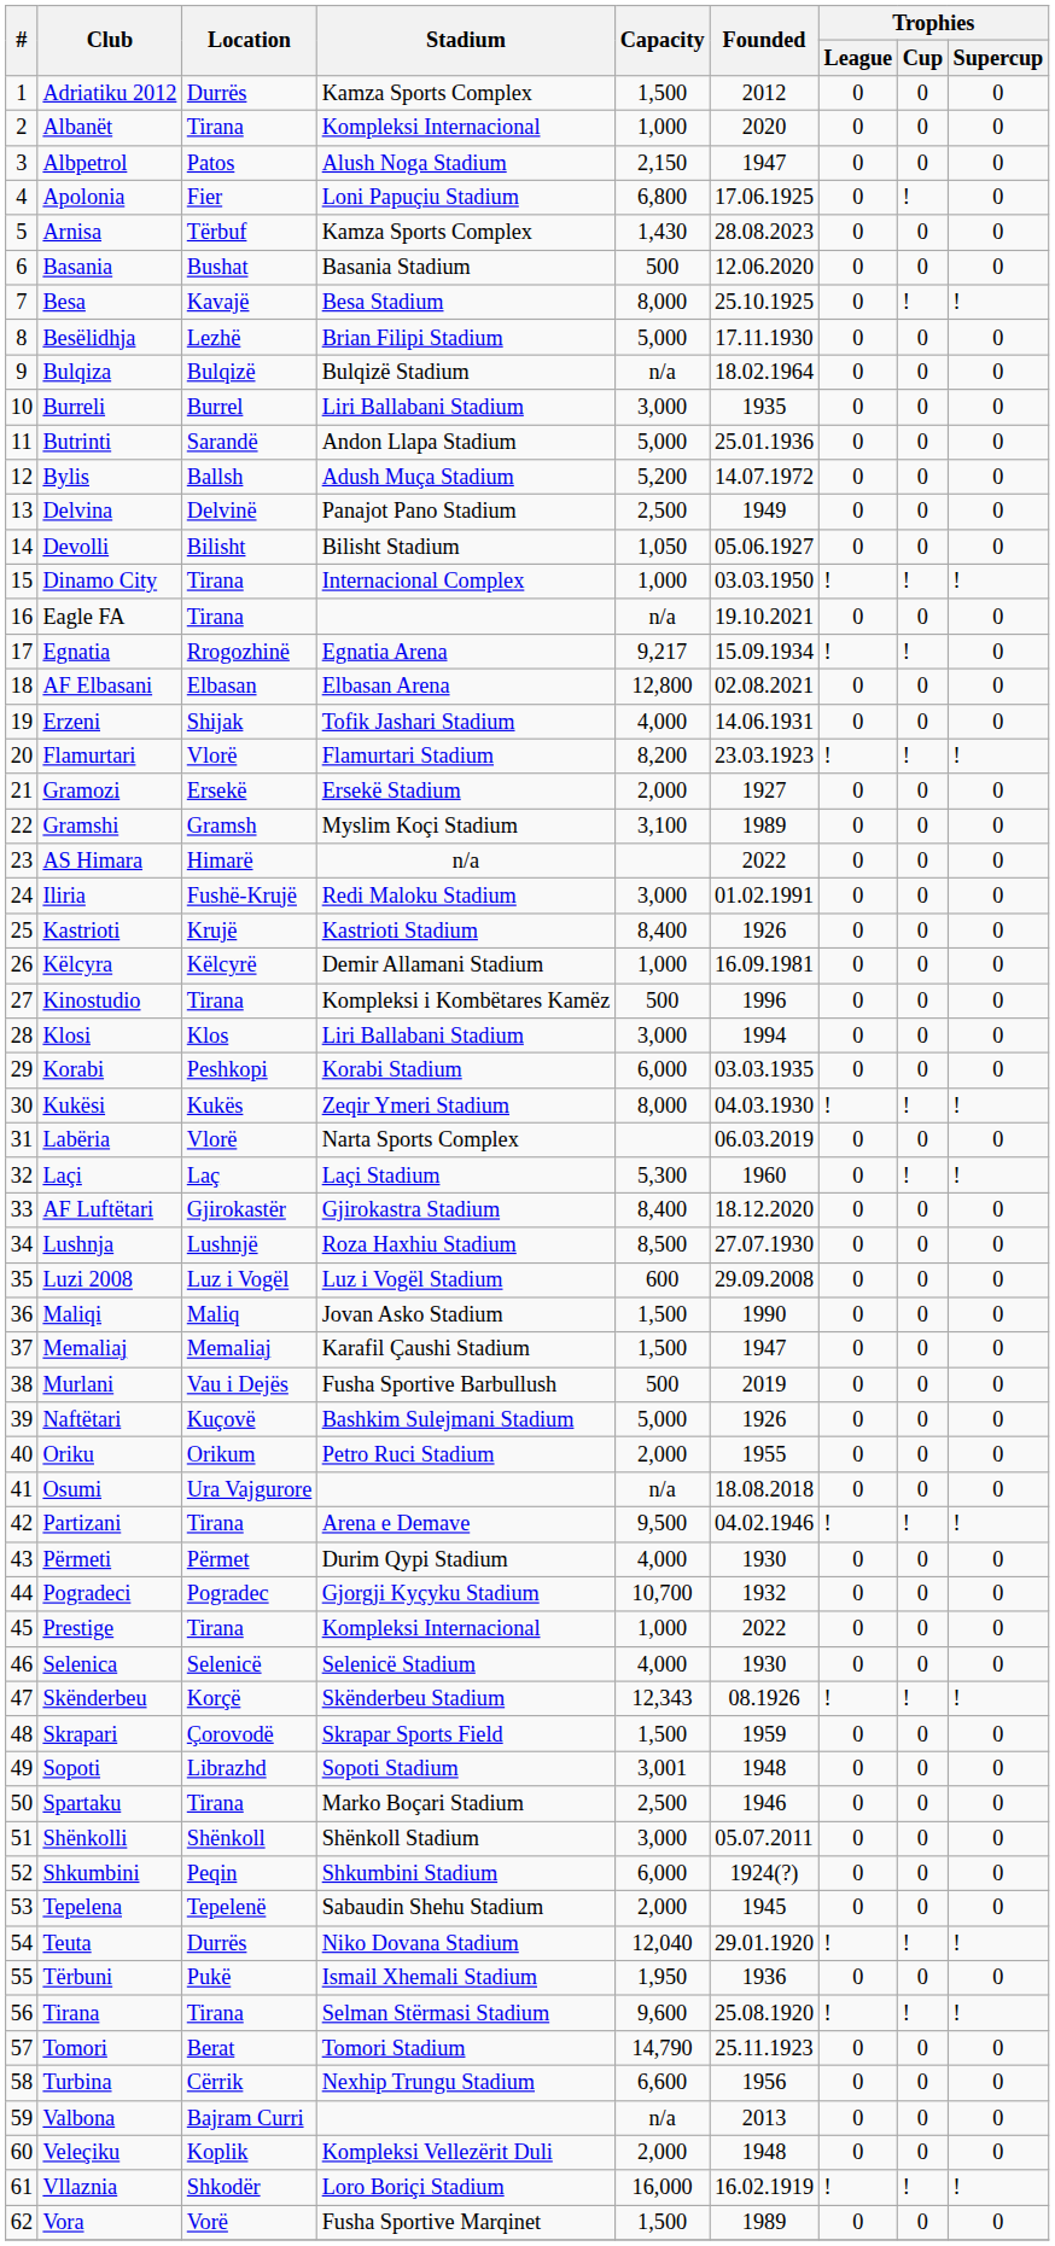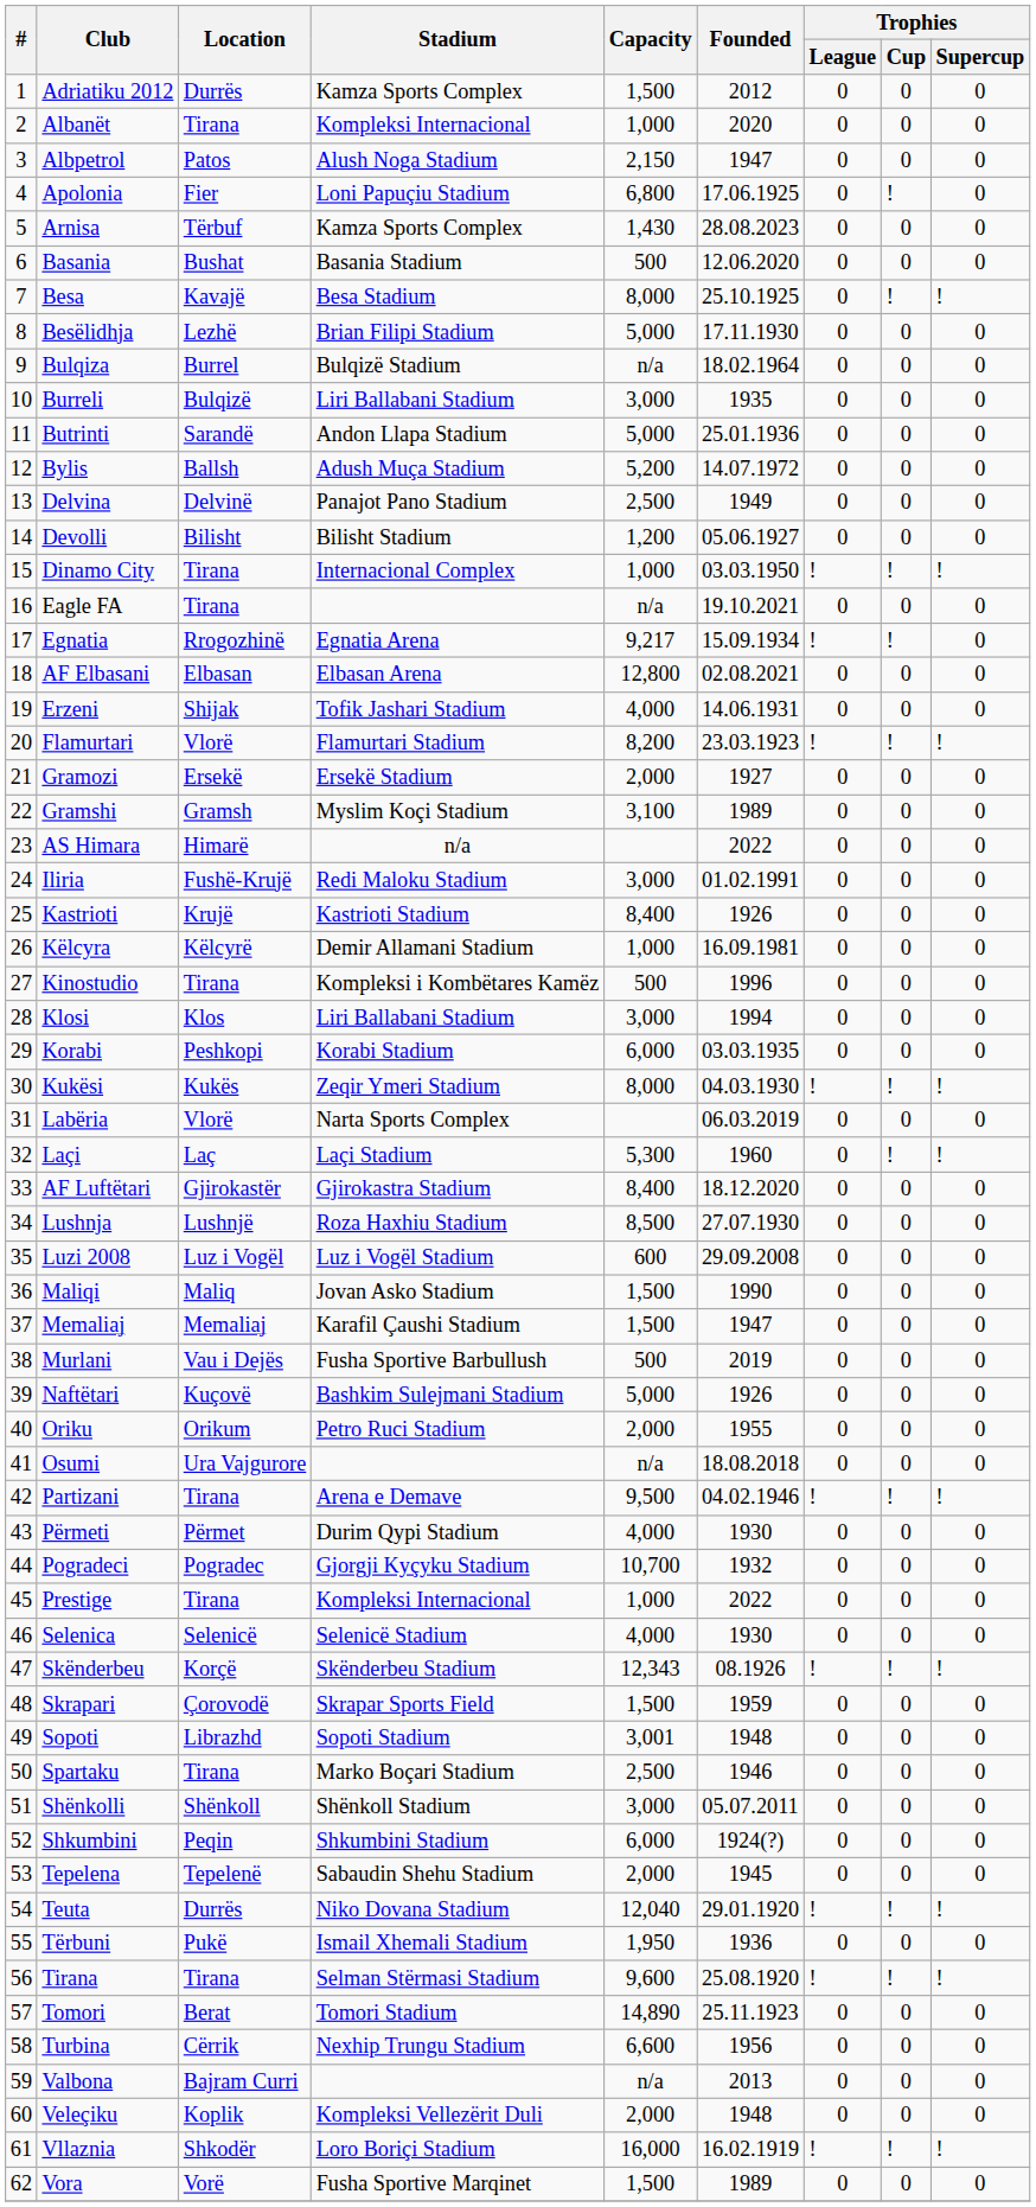Bulqiza | Location: Bulqizë -> Burrel
Burreli | Location: Burrel -> Bulqizë
Devolli | Capacity: 1,050 -> 1,200
Tomori | Capacity: 14,790 -> 14,890
